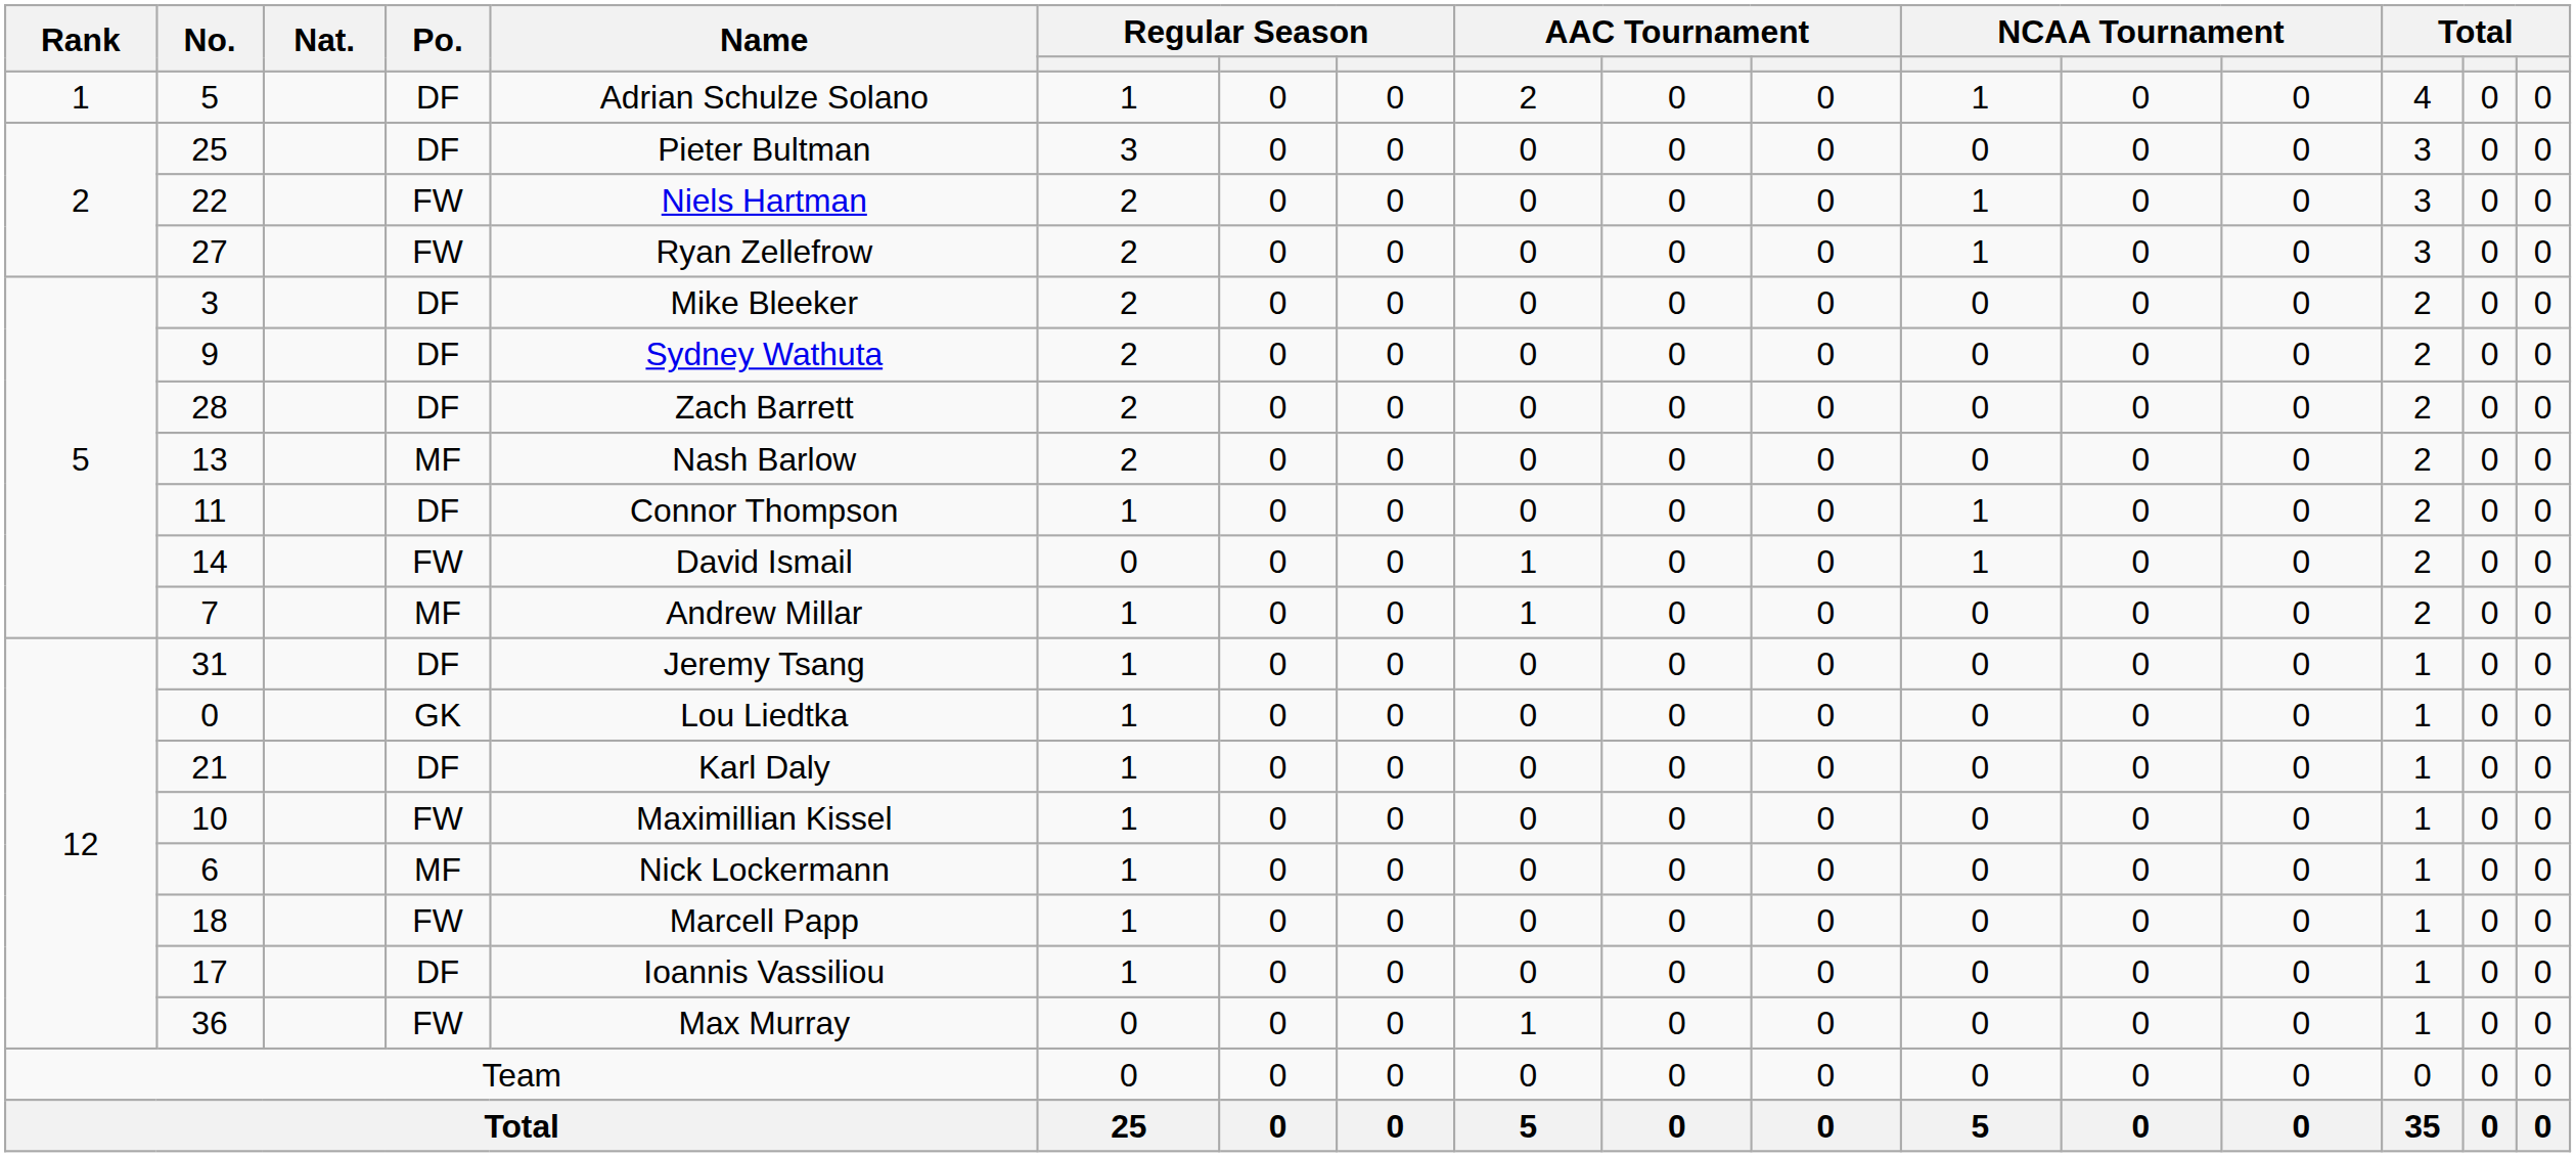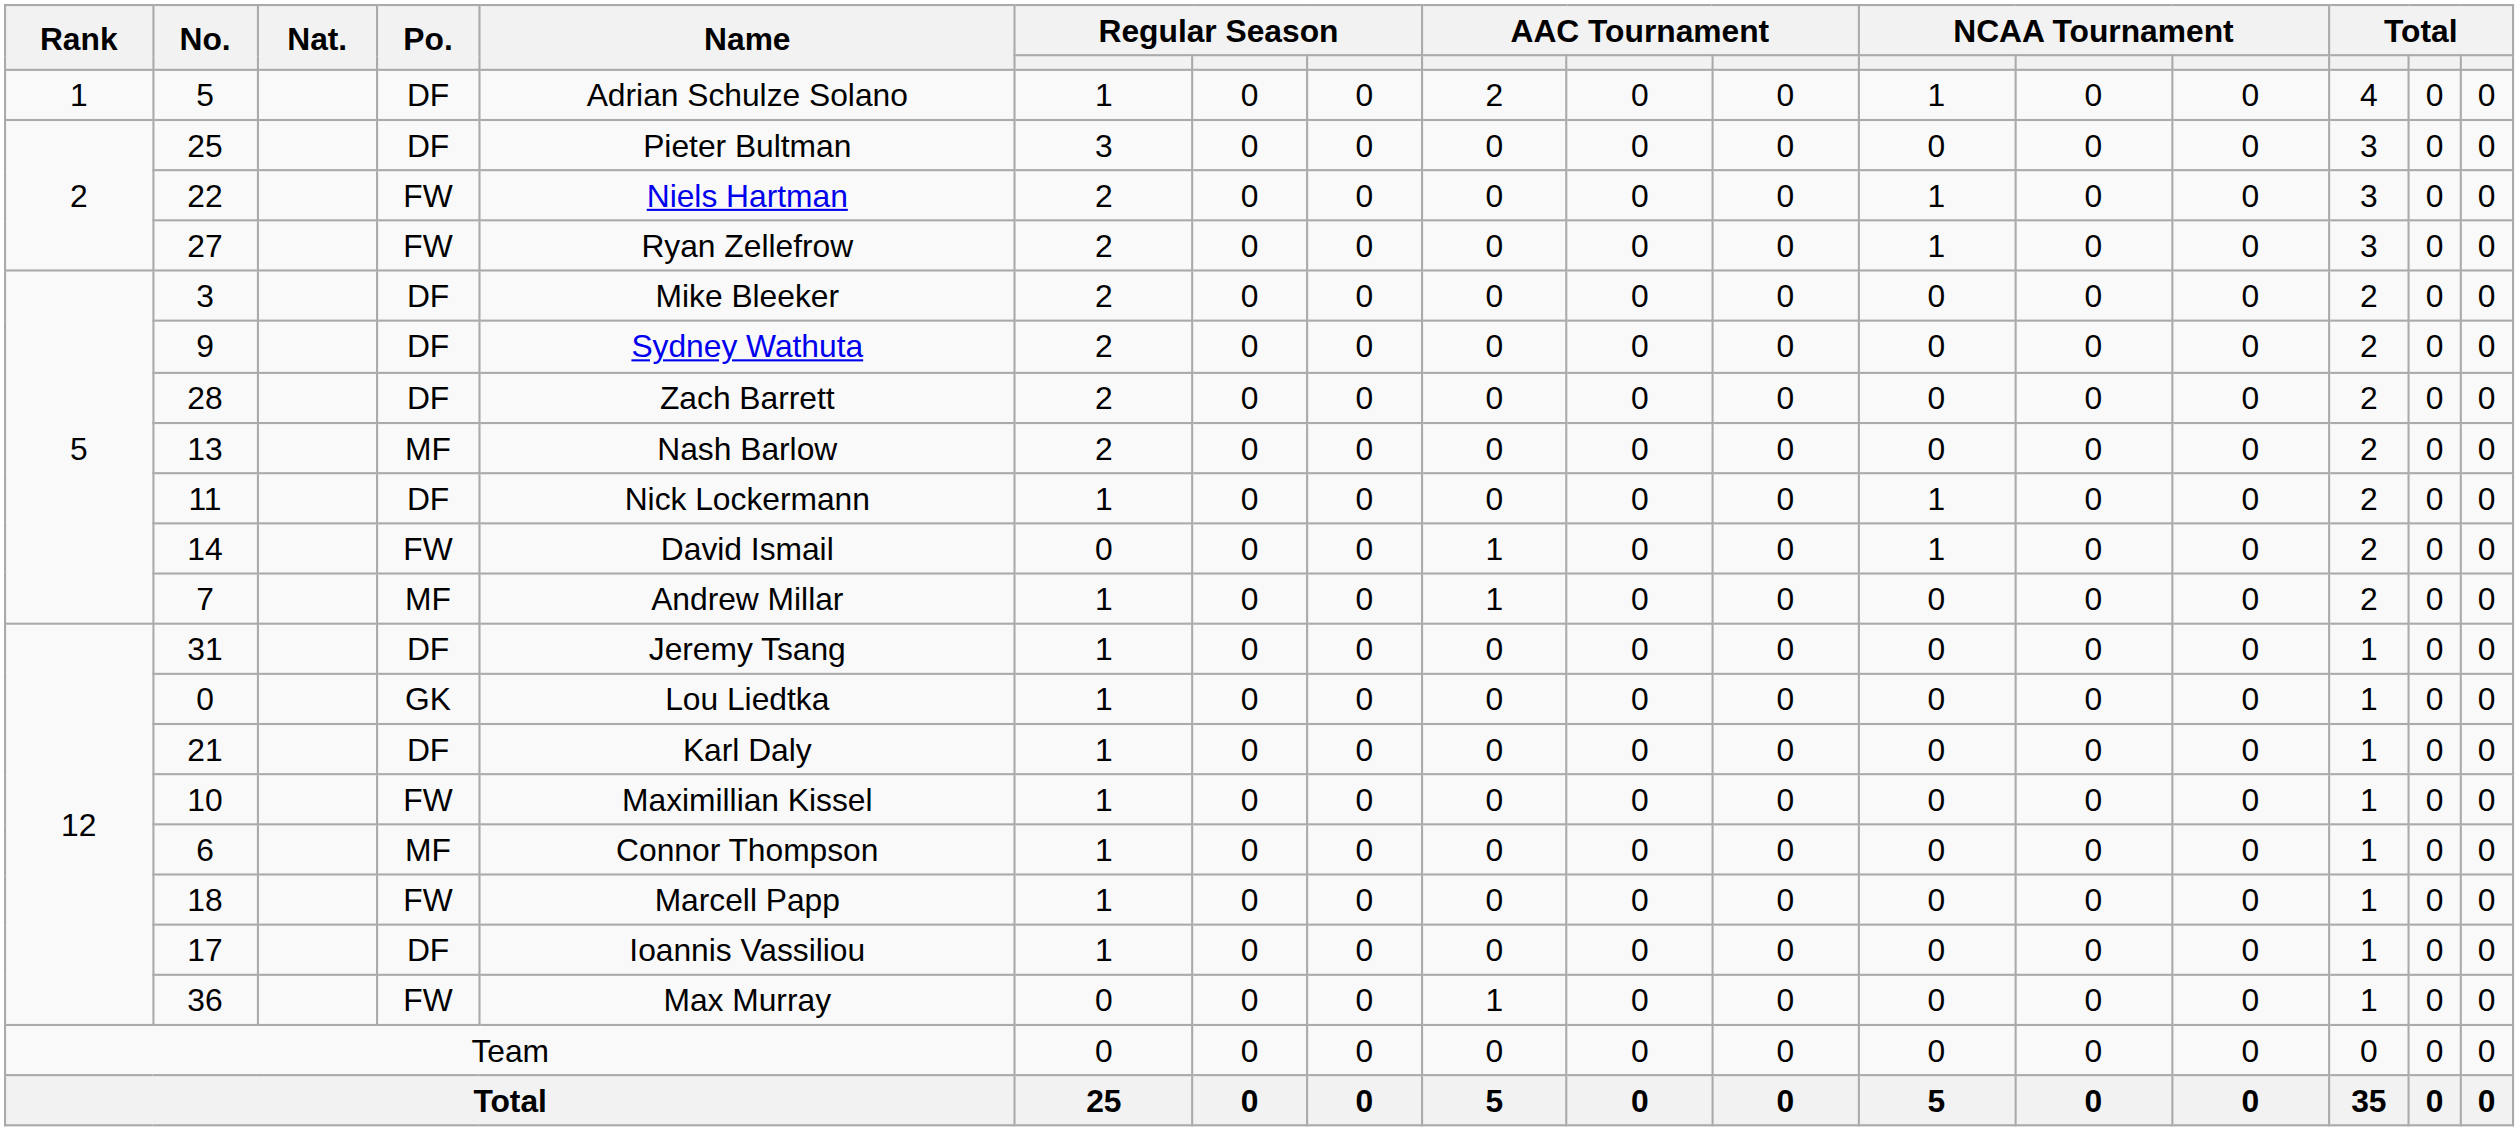11 | Name: Connor Thompson -> Nick Lockermann
6 | Name: Nick Lockermann -> Connor Thompson
